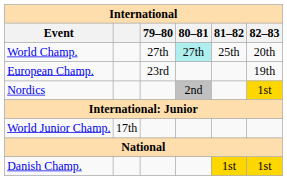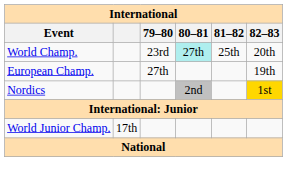World Champ. | 79–80: 27th -> 23rd
European Champ. | 79–80: 23rd -> 27th
- row: Danish Champ. | 1st | 1st
